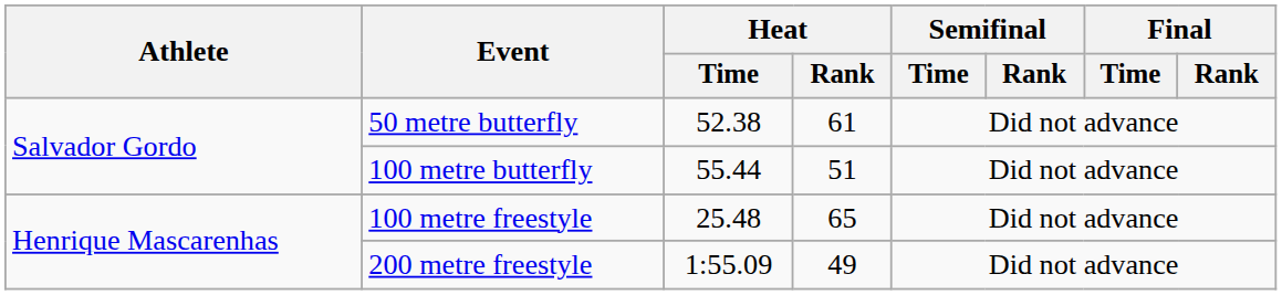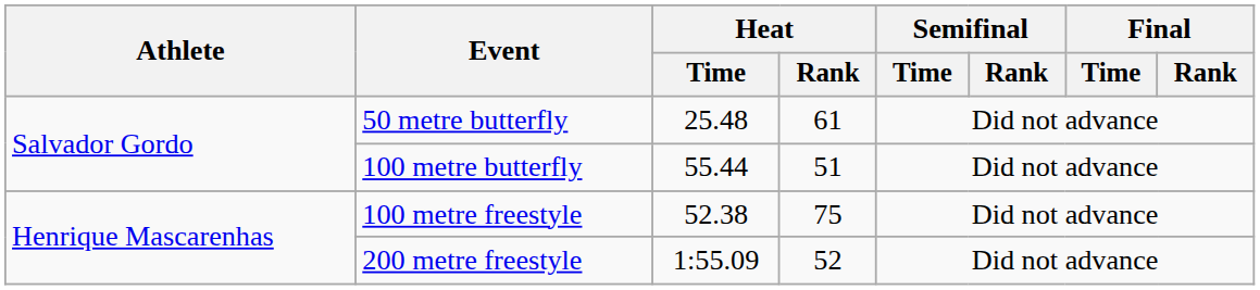50 metre butterfly | Heat / Time: 52.38 -> 25.48
100 metre freestyle | Heat / Time: 25.48 -> 52.38
100 metre freestyle | Heat / Rank: 65 -> 75
200 metre freestyle | Heat / Rank: 49 -> 52
